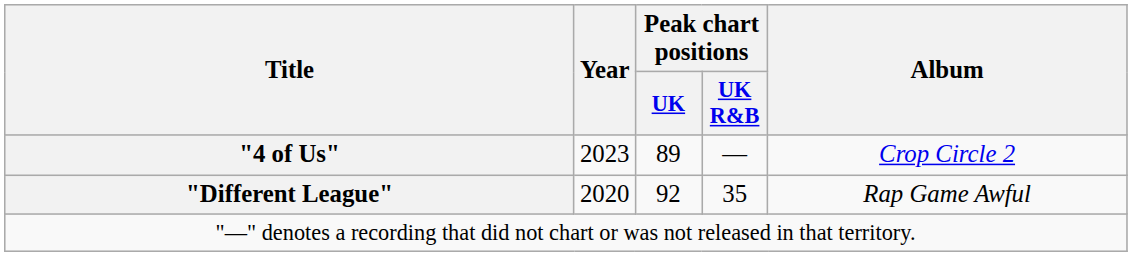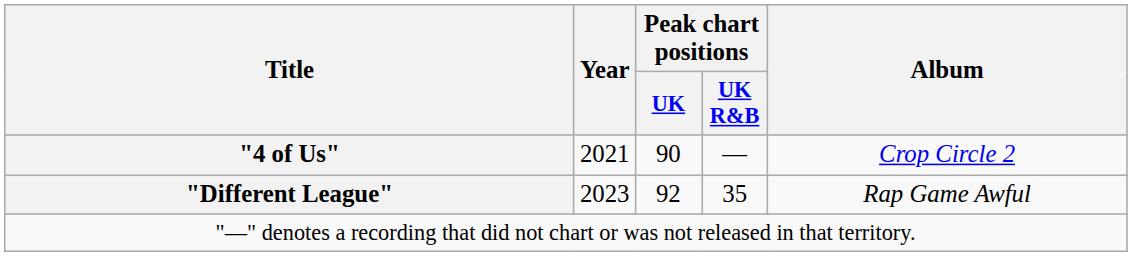"4 of Us" | Year: 2023 -> 2021
"4 of Us" | Peak chart positions / UK: 89 -> 90
"Different League" | Year: 2020 -> 2023
